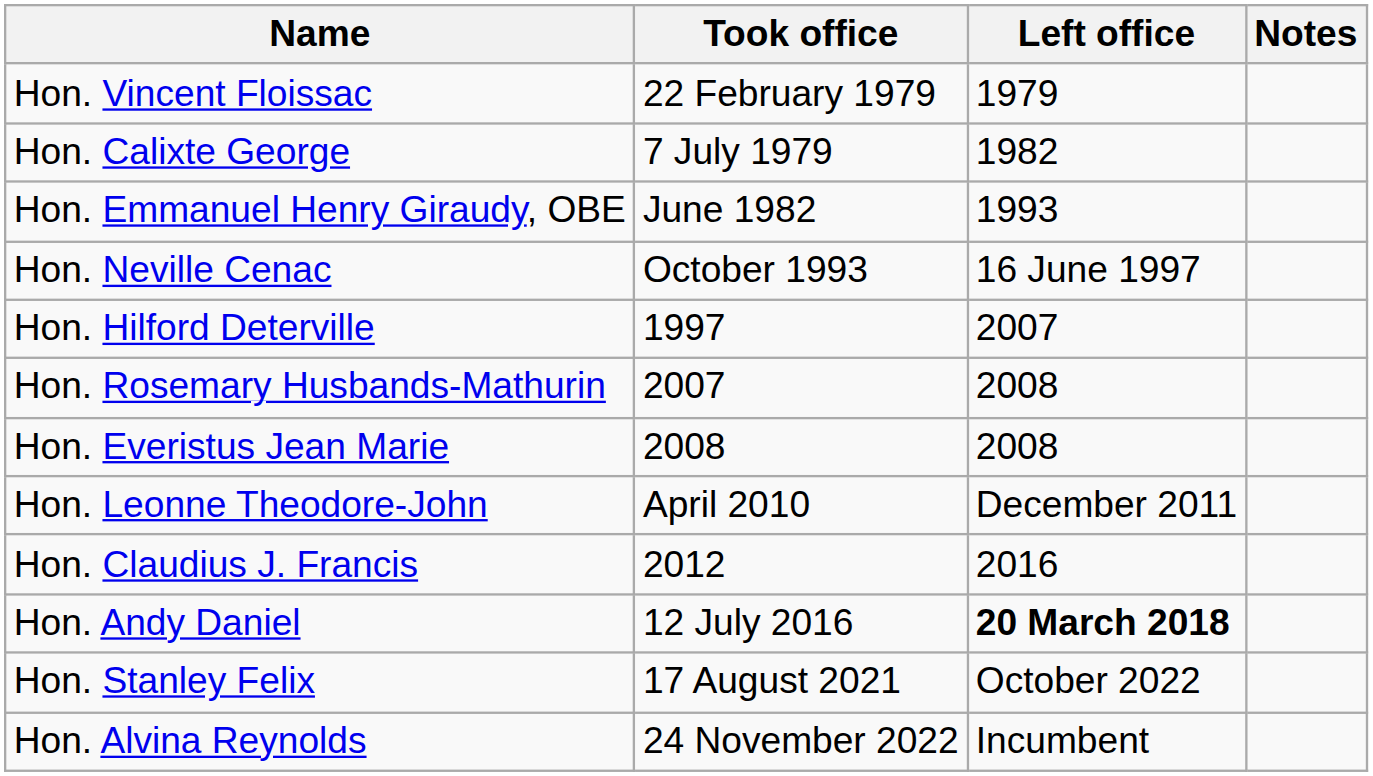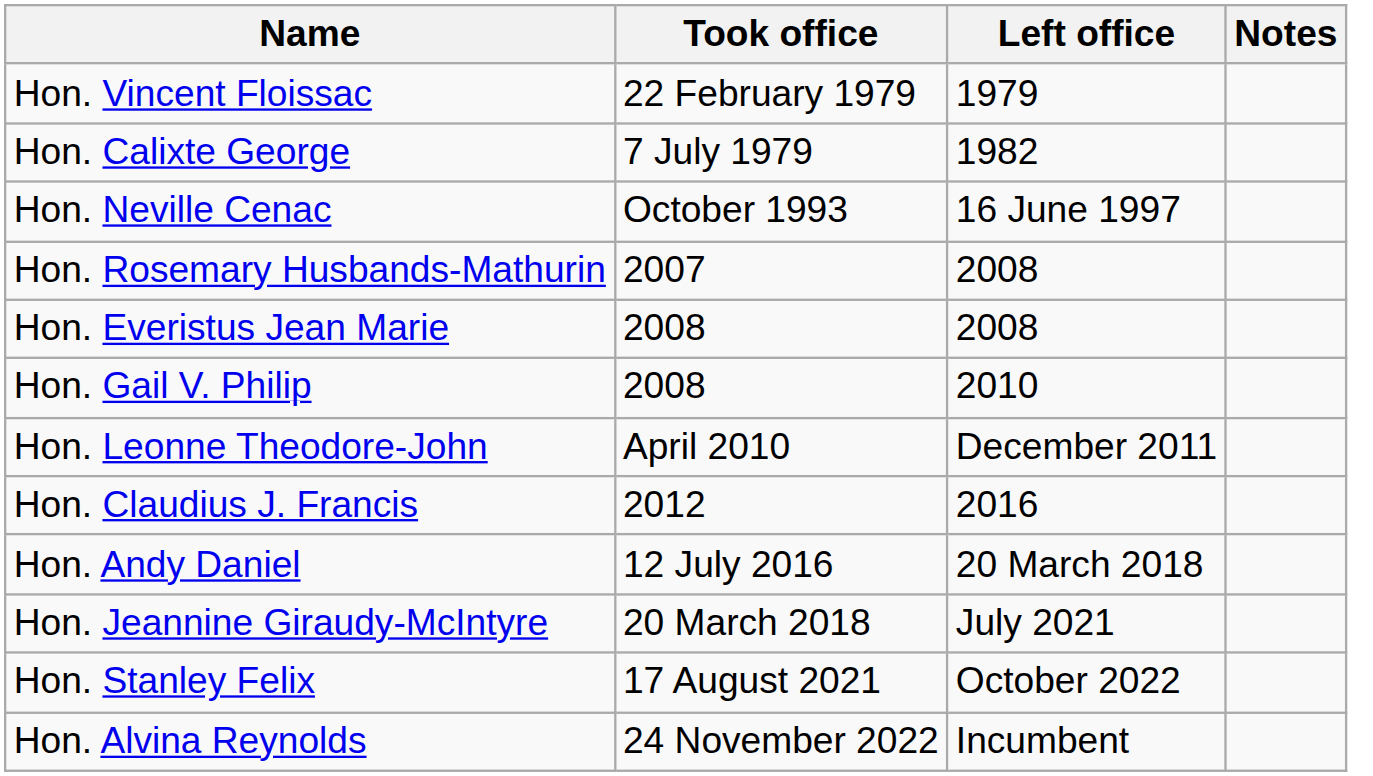- row: Hon. Emmanuel Henry Giraudy, OBE | June 1982 | 1993
- row: Hon. Hilford Deterville | 1997 | 2007
+ row: Hon. Gail V. Philip | 2008 | 2010
Hon. Andy Daniel | Left office: bold -> normal
+ row: Hon. Jeannine Giraudy-McIntyre | 20 March 2018 | July 2021
